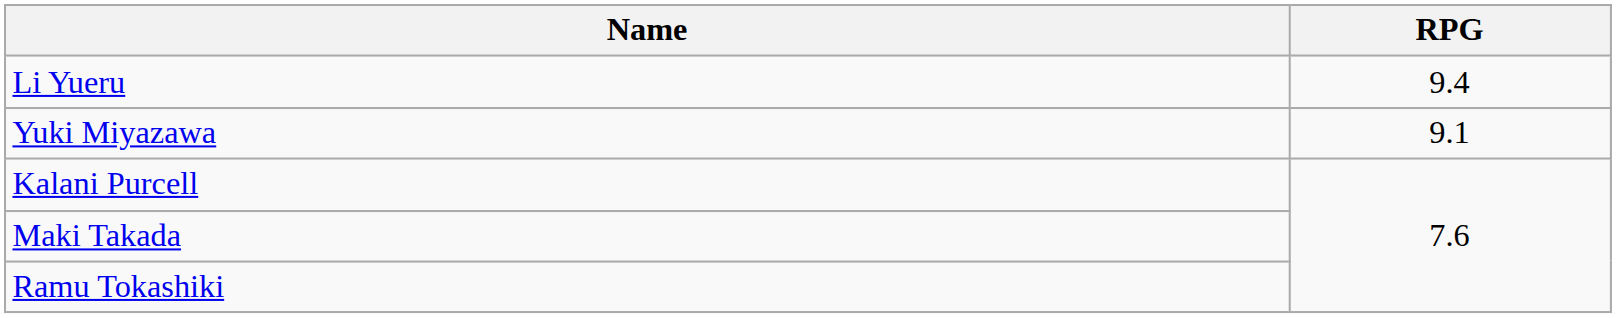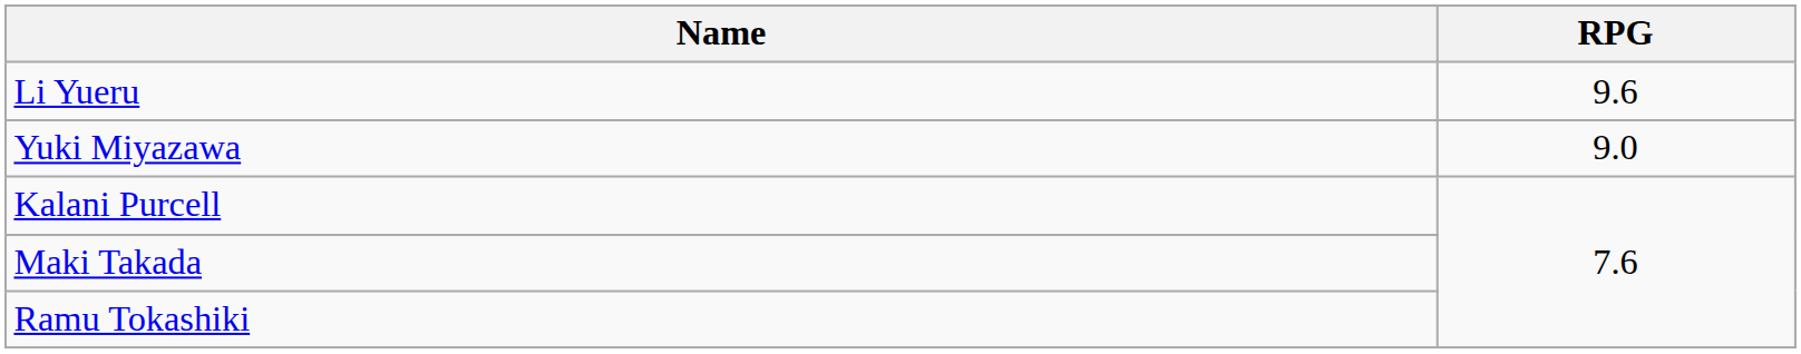Li Yueru | RPG: 9.4 -> 9.6
Yuki Miyazawa | RPG: 9.1 -> 9.0
